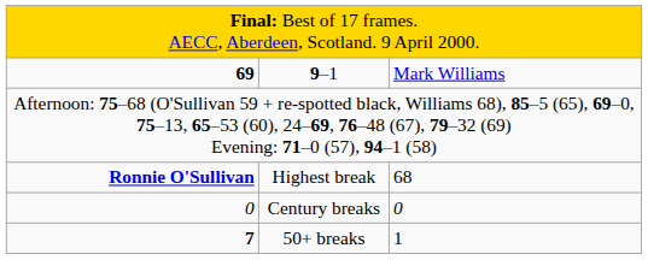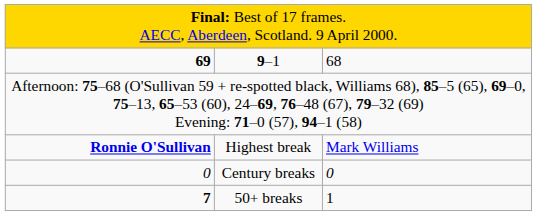9–1 | column 3: Mark Williams -> 68
Highest break | column 3: 68 -> Mark Williams
